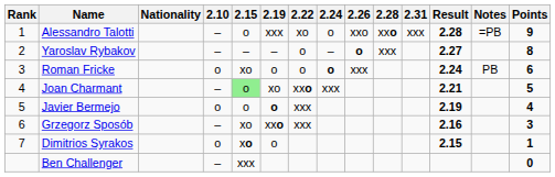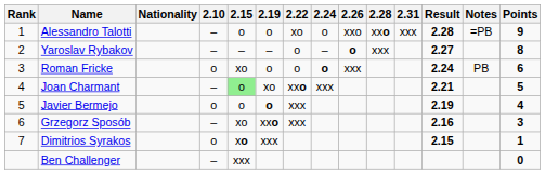Alessandro Talotti | 2.19: xxx -> o
Dimitrios Syrakos | 2.19: o -> xxx
